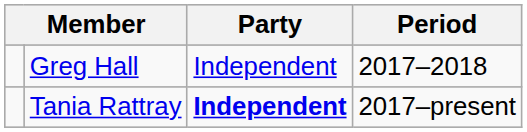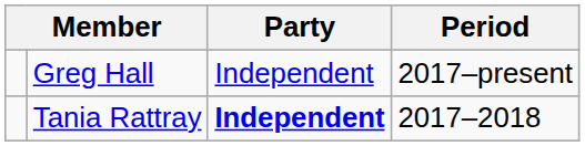Greg Hall | Period: 2017–2018 -> 2017–present
Tania Rattray | Period: 2017–present -> 2017–2018
